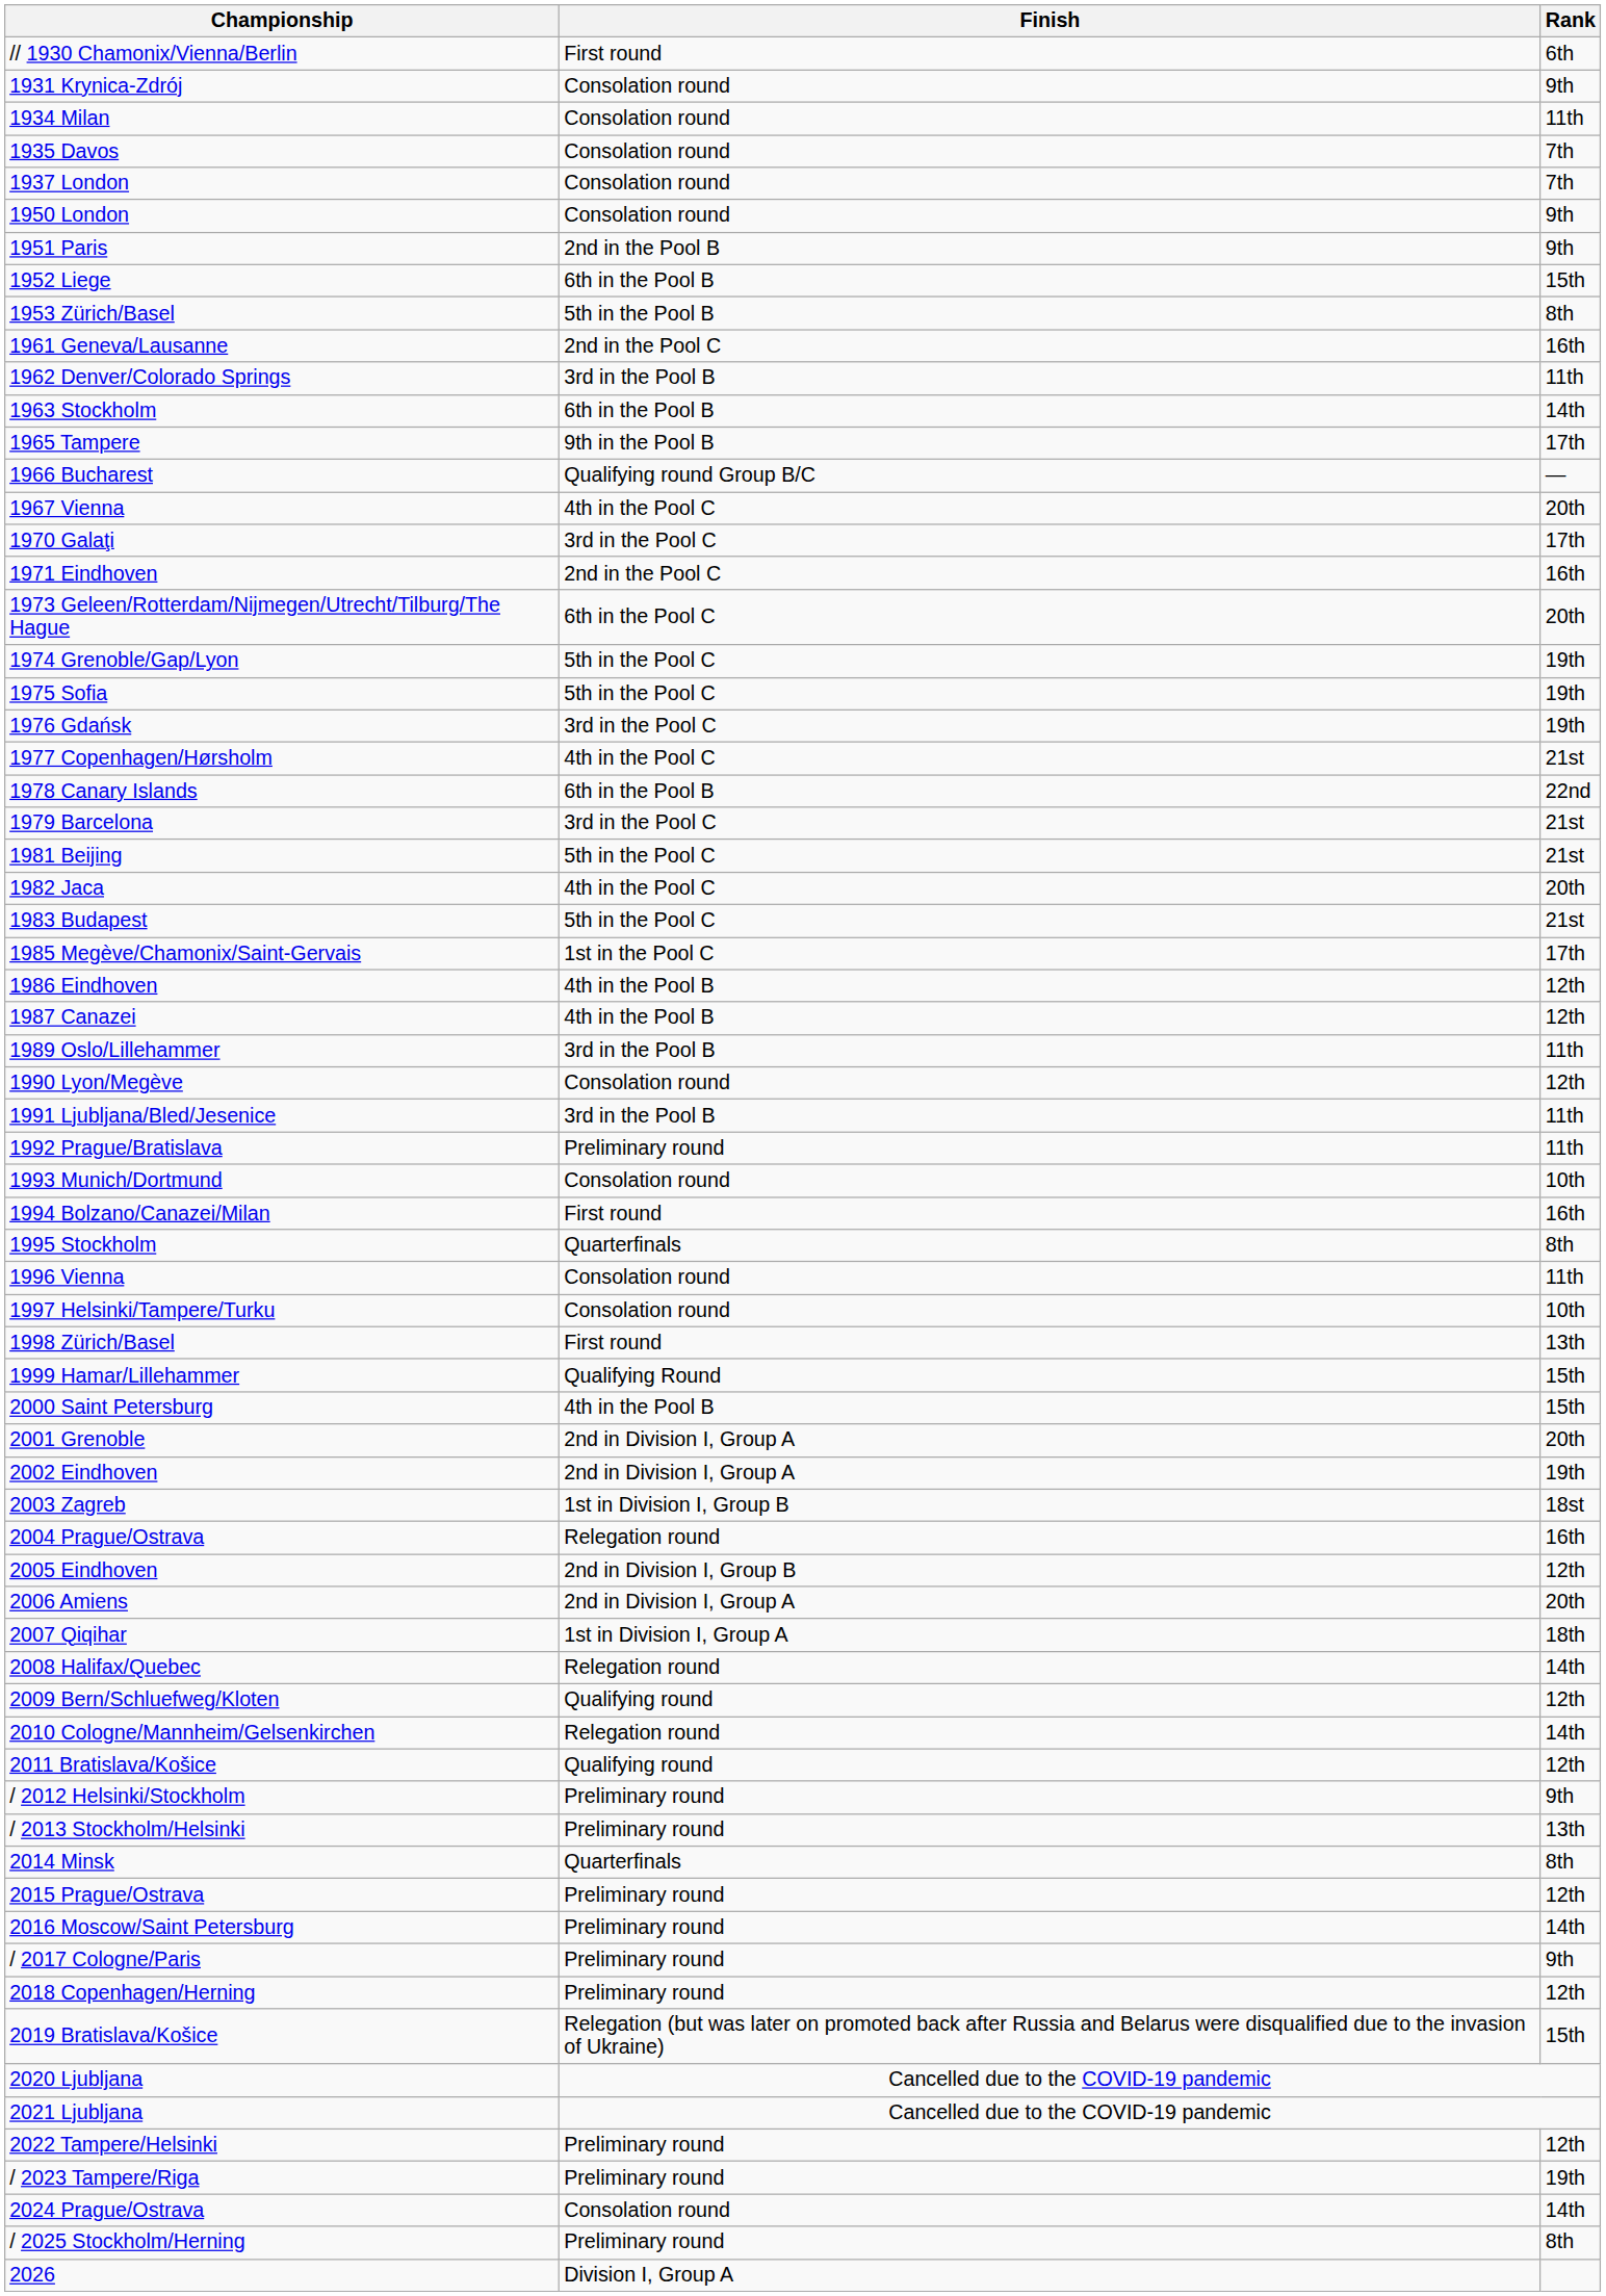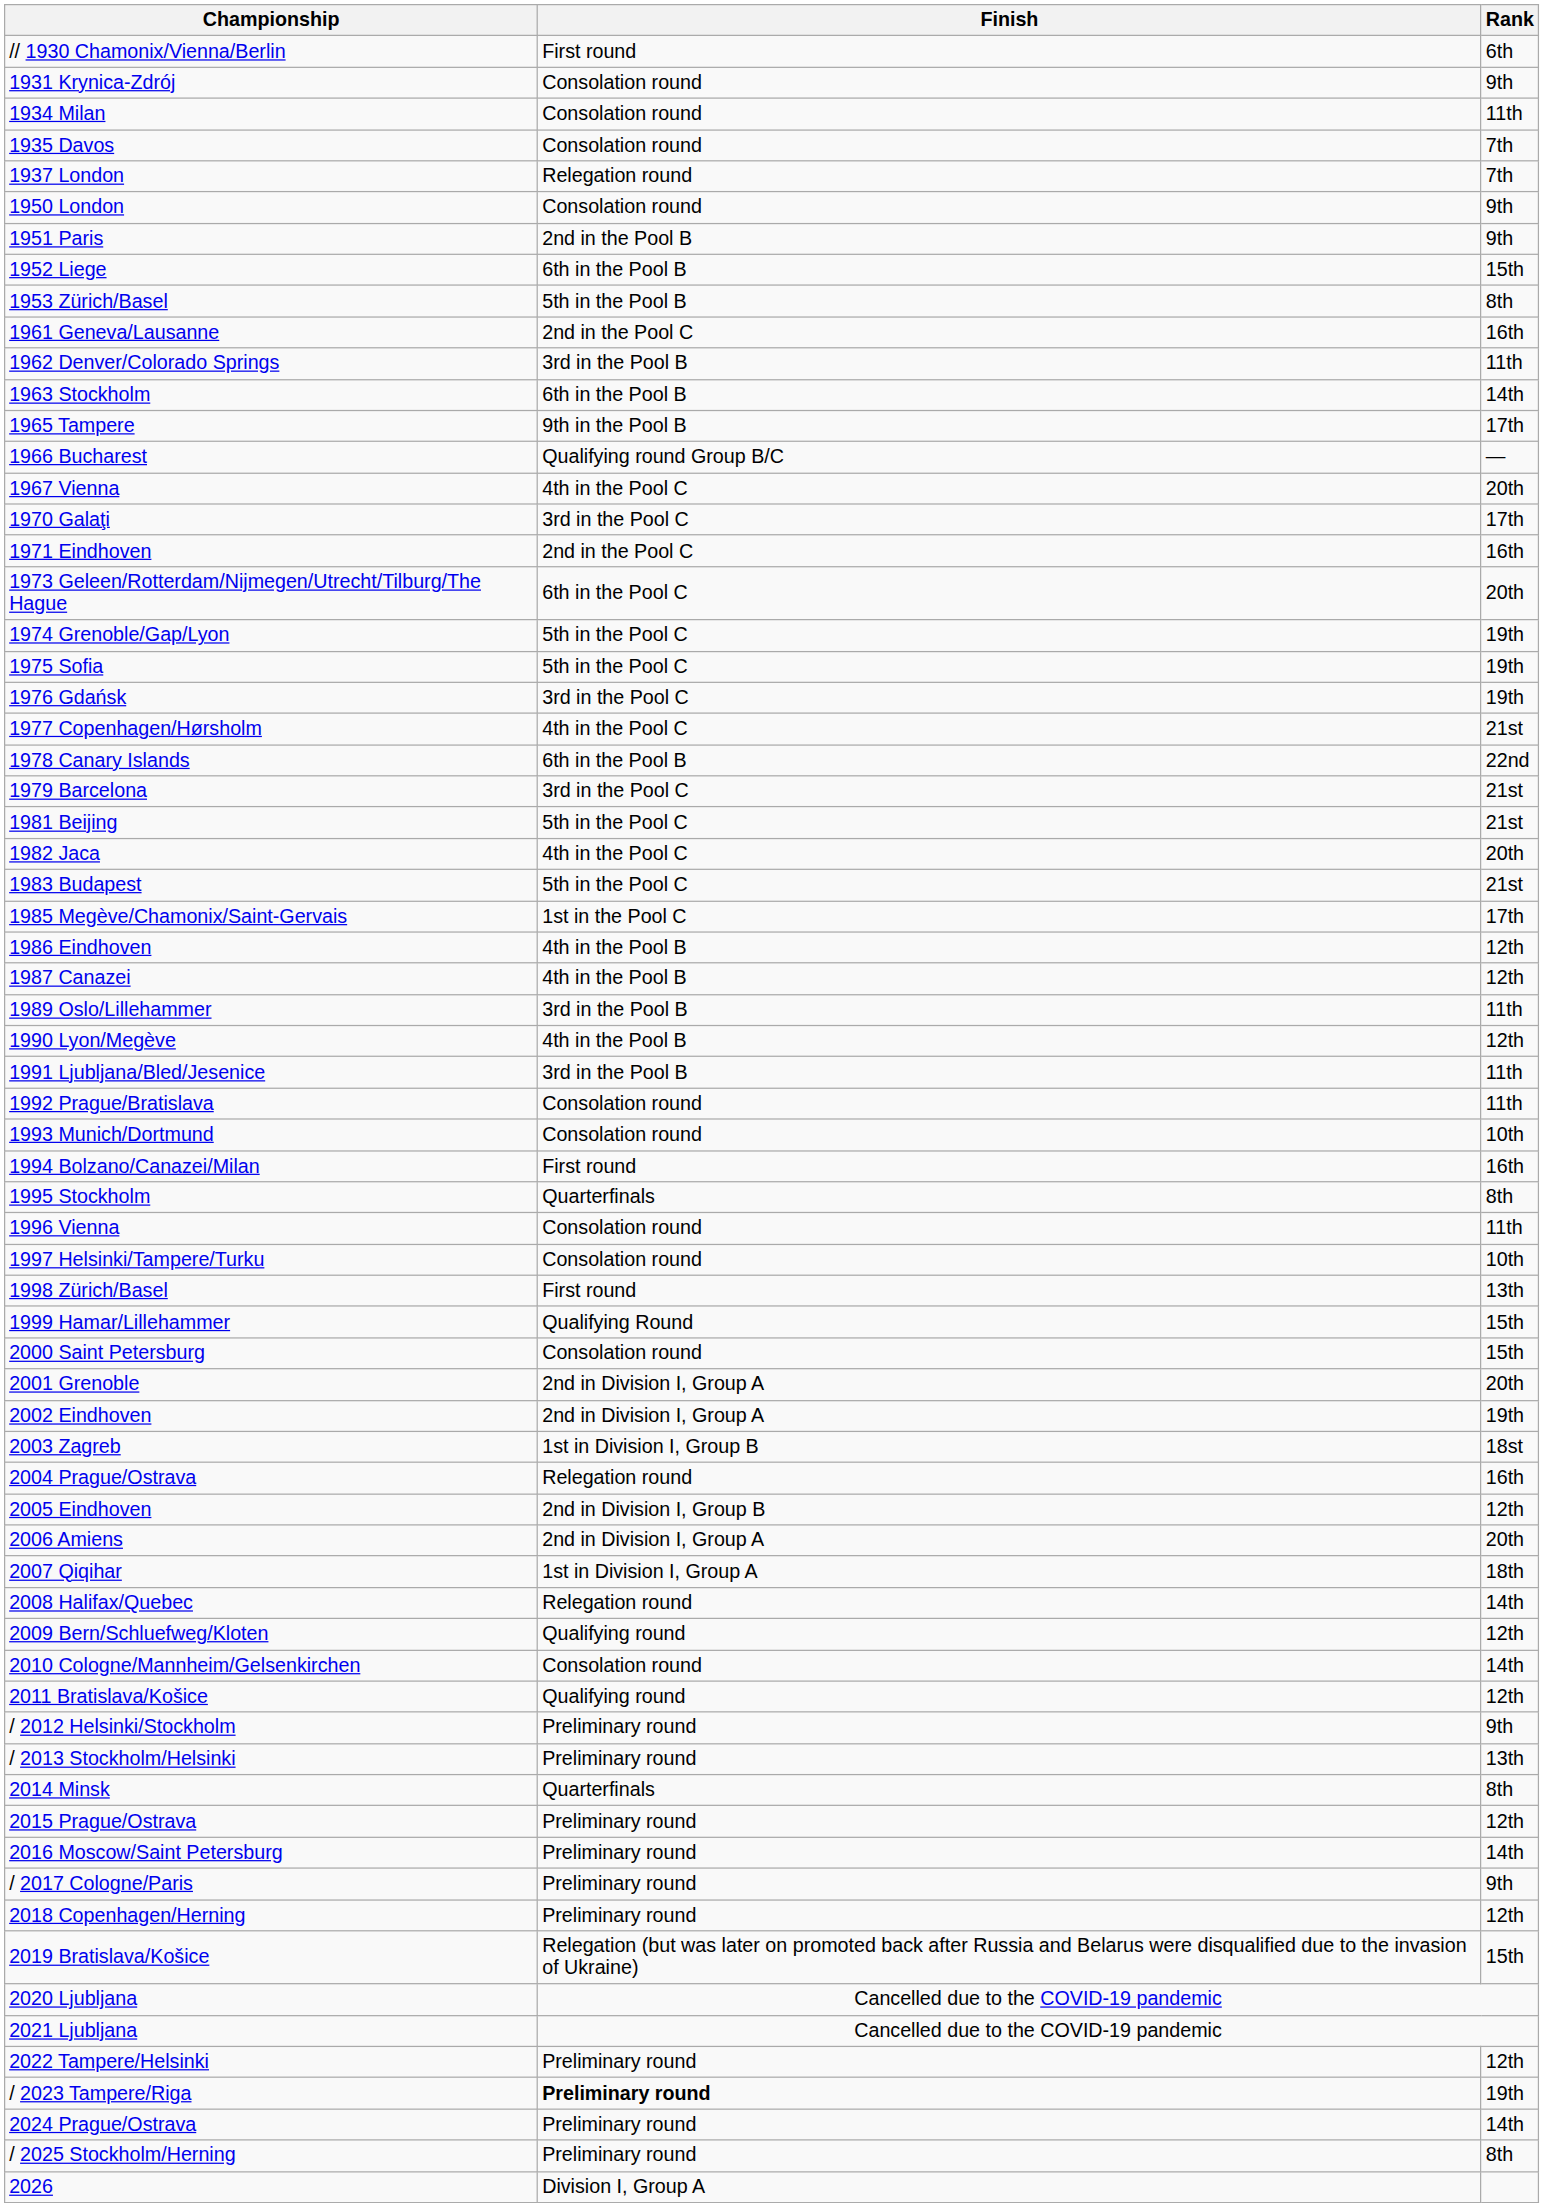1937 London | Finish: Consolation round -> Relegation round
1990 Lyon/Megève | Finish: Consolation round -> 4th in the Pool B
1992 Prague/Bratislava | Finish: Preliminary round -> Consolation round
2000 Saint Petersburg | Finish: 4th in the Pool B -> Consolation round
2010 Cologne/Mannheim/Gelsenkirchen | Finish: Relegation round -> Consolation round
/ 2023 Tampere/Riga | Finish: normal -> bold
2024 Prague/Ostrava | Finish: Consolation round -> Preliminary round
